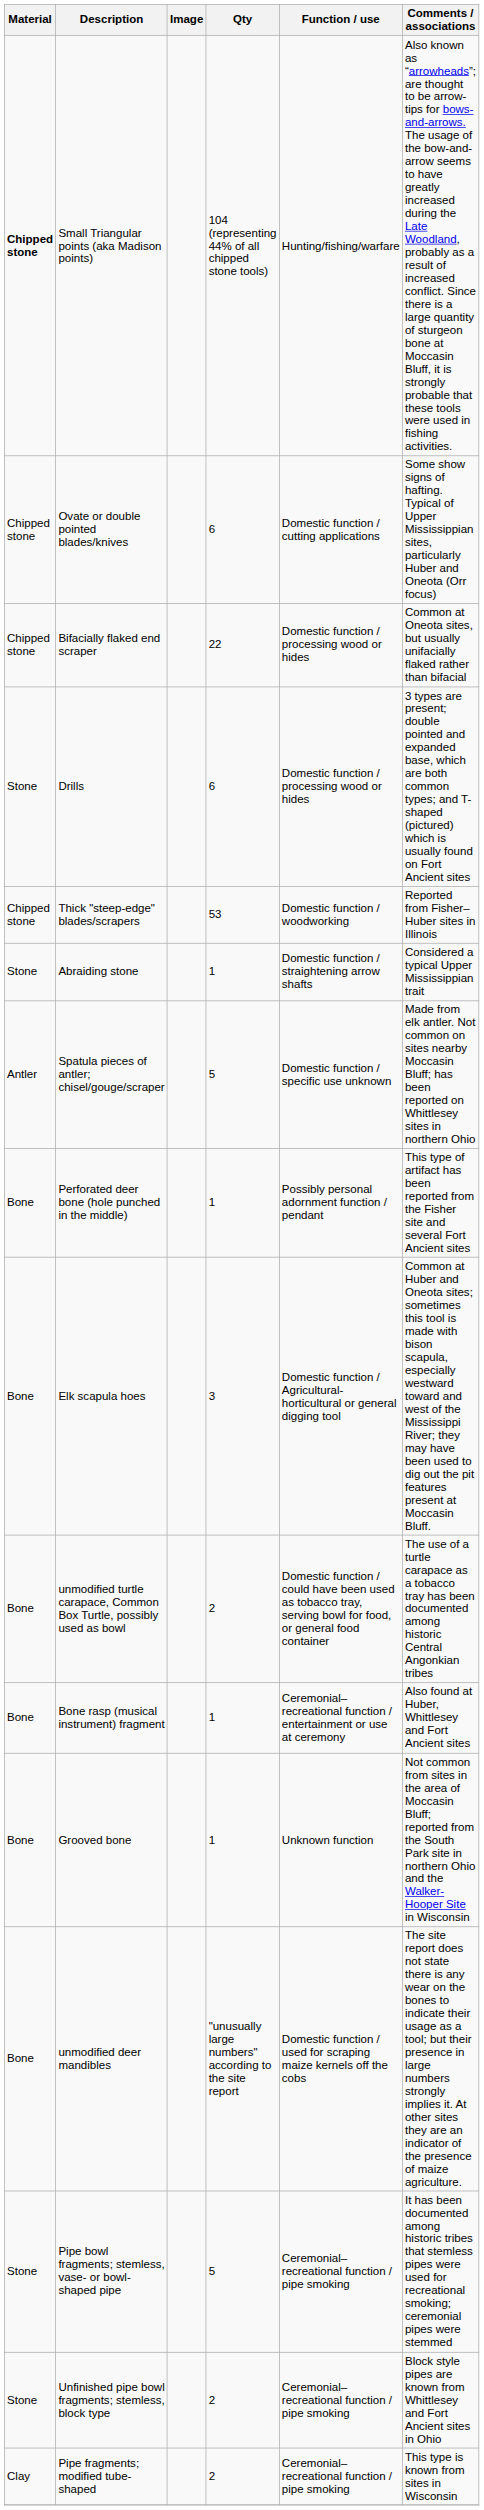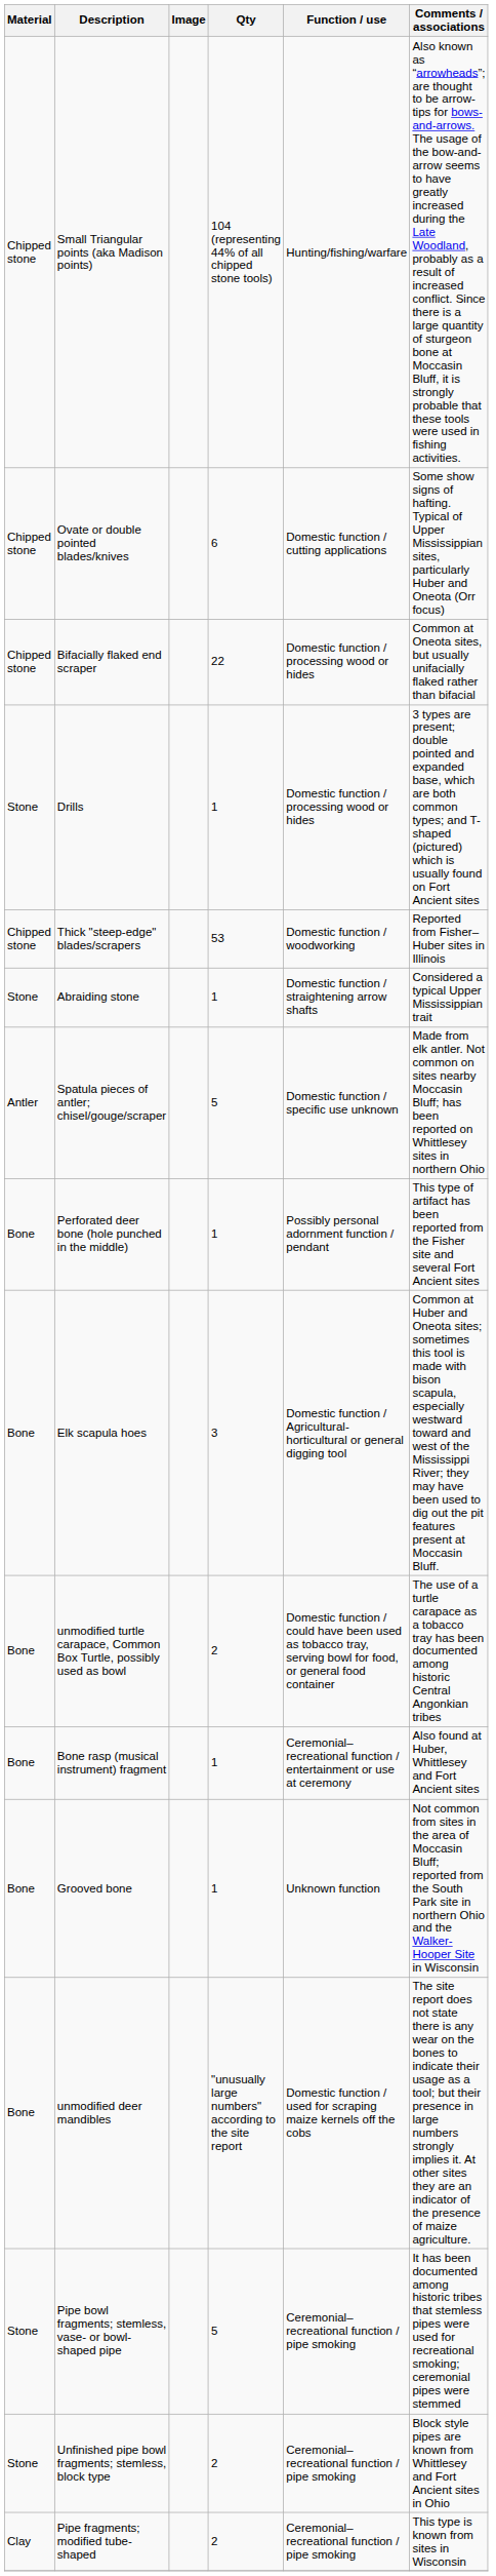Small Triangular points (aka Madison points) | Material: bold -> normal
Drills | Qty: 6 -> 1
